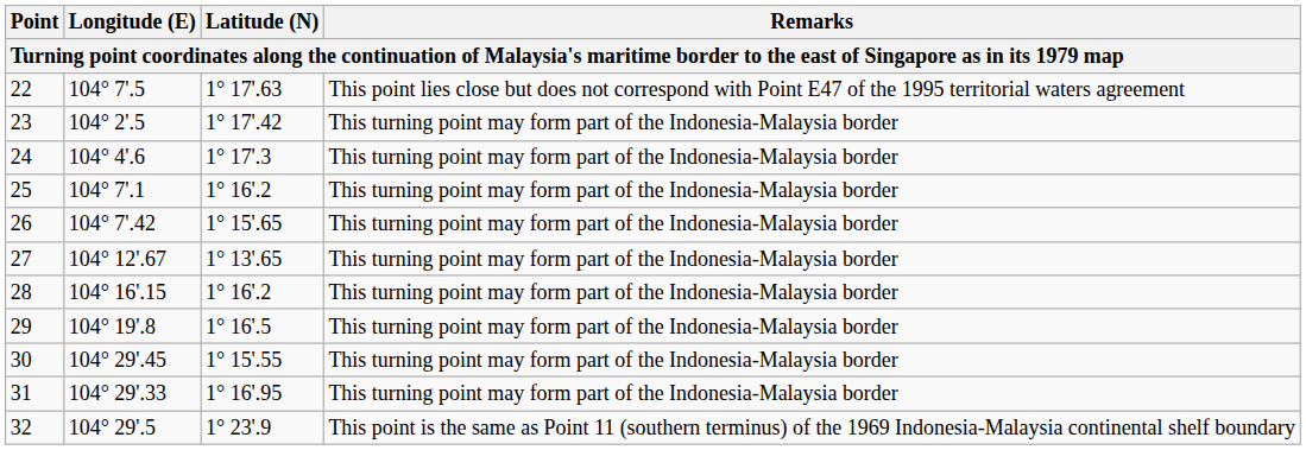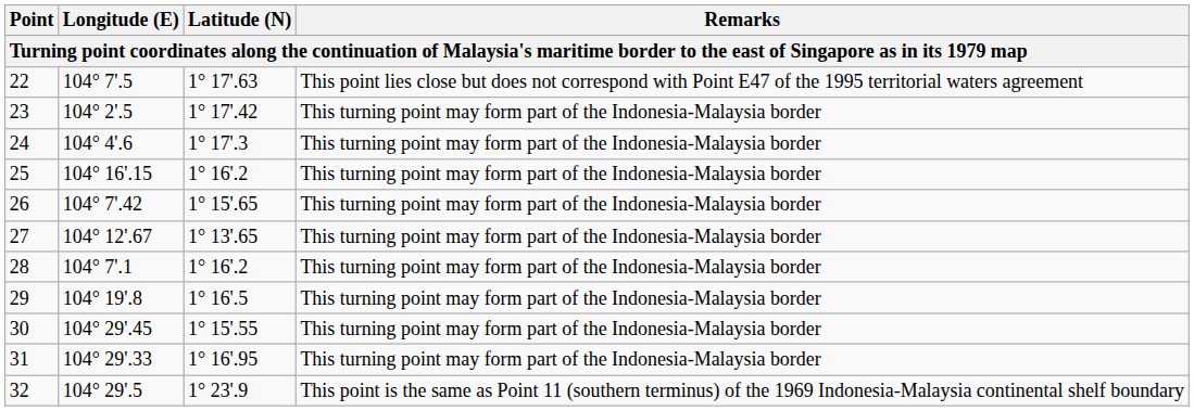25 | Longitude (E): 104° 7'.1 -> 104° 16'.15
28 | Longitude (E): 104° 16'.15 -> 104° 7'.1
